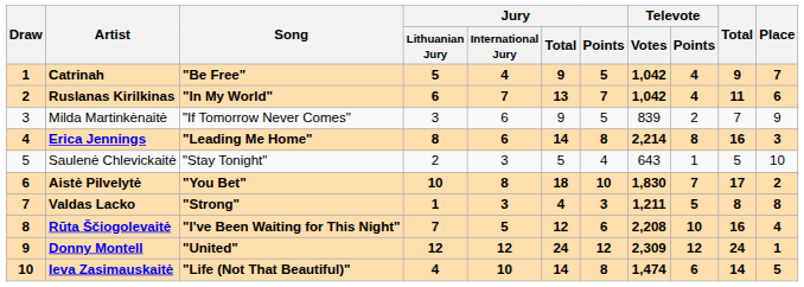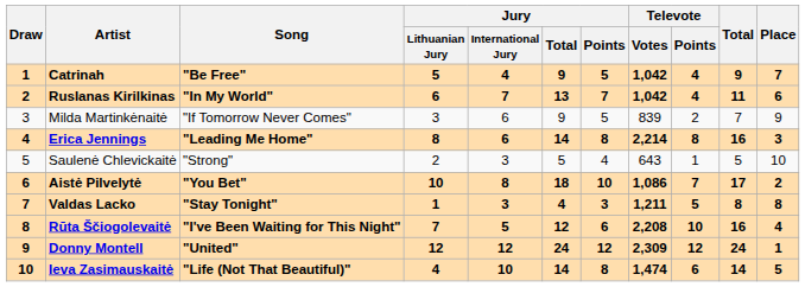Saulenė Chlevickaitė | Song: "Stay Tonight" -> "Strong"
Aistė Pilvelytė | Televote / Votes: 1,830 -> 1,086
Valdas Lacko | Song: "Strong" -> "Stay Tonight"
